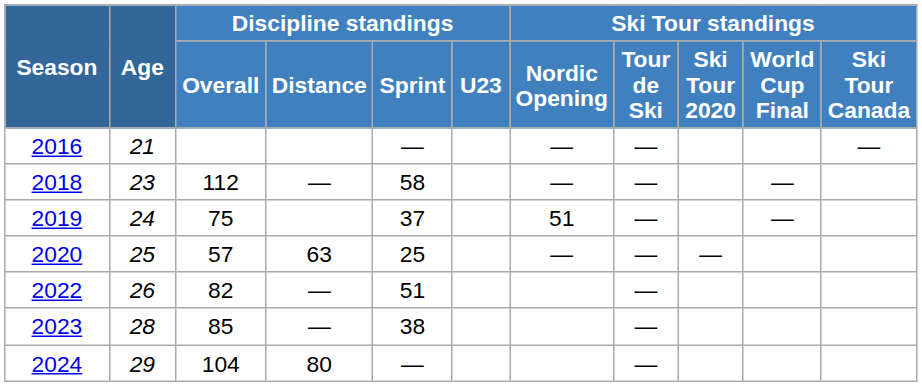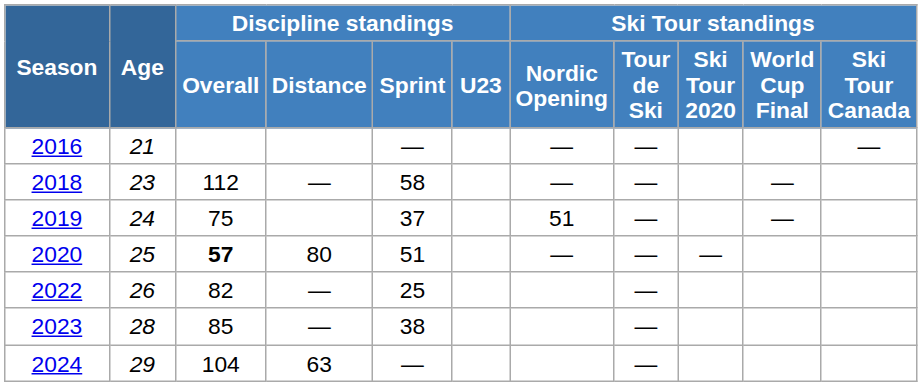2020 | Discipline standings / Overall: normal -> bold
2020 | Discipline standings / Distance: 63 -> 80
2020 | Discipline standings / Sprint: 25 -> 51
2022 | Discipline standings / Sprint: 51 -> 25
2024 | Discipline standings / Distance: 80 -> 63
